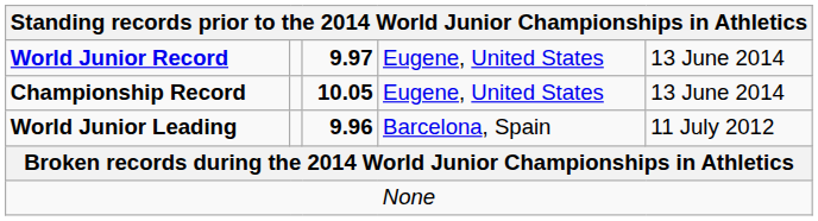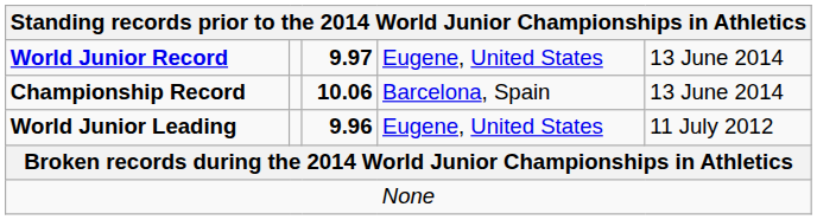Championship Record | column 3: 10.05 -> 10.06
Championship Record | column 4: Eugene, United States -> Barcelona, Spain
World Junior Leading | column 4: Barcelona, Spain -> Eugene, United States
